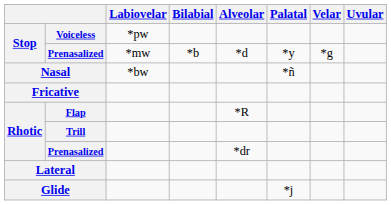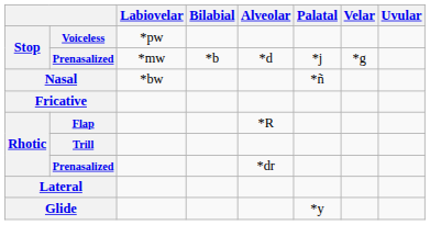Stop / Prenasalized | Palatal: *y -> *j
Glide | Palatal: *j -> *y
